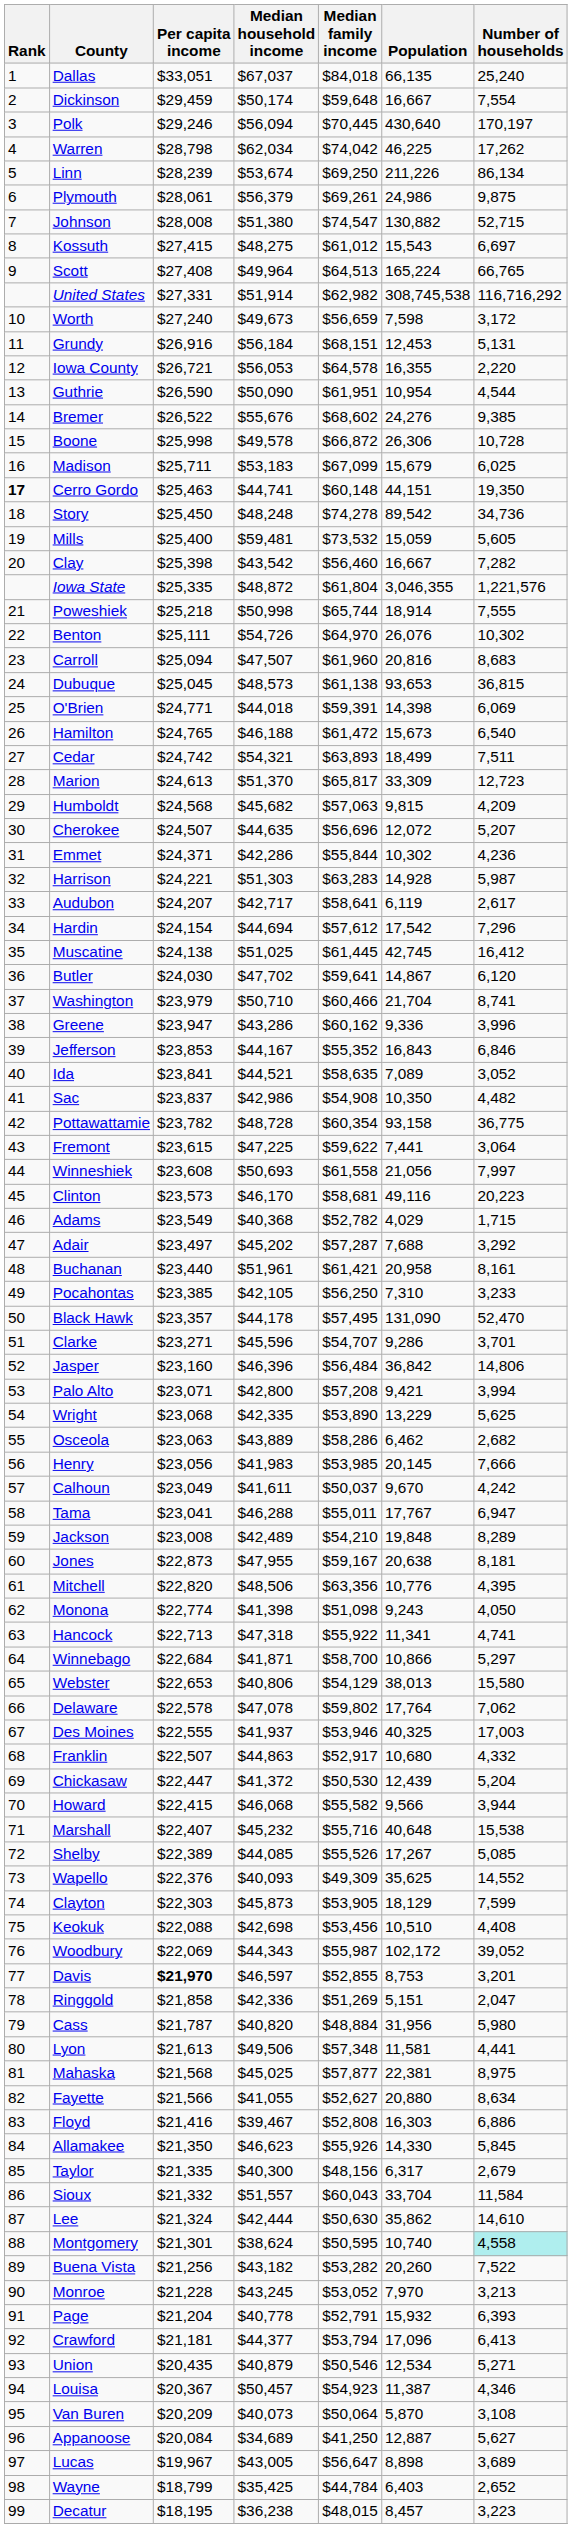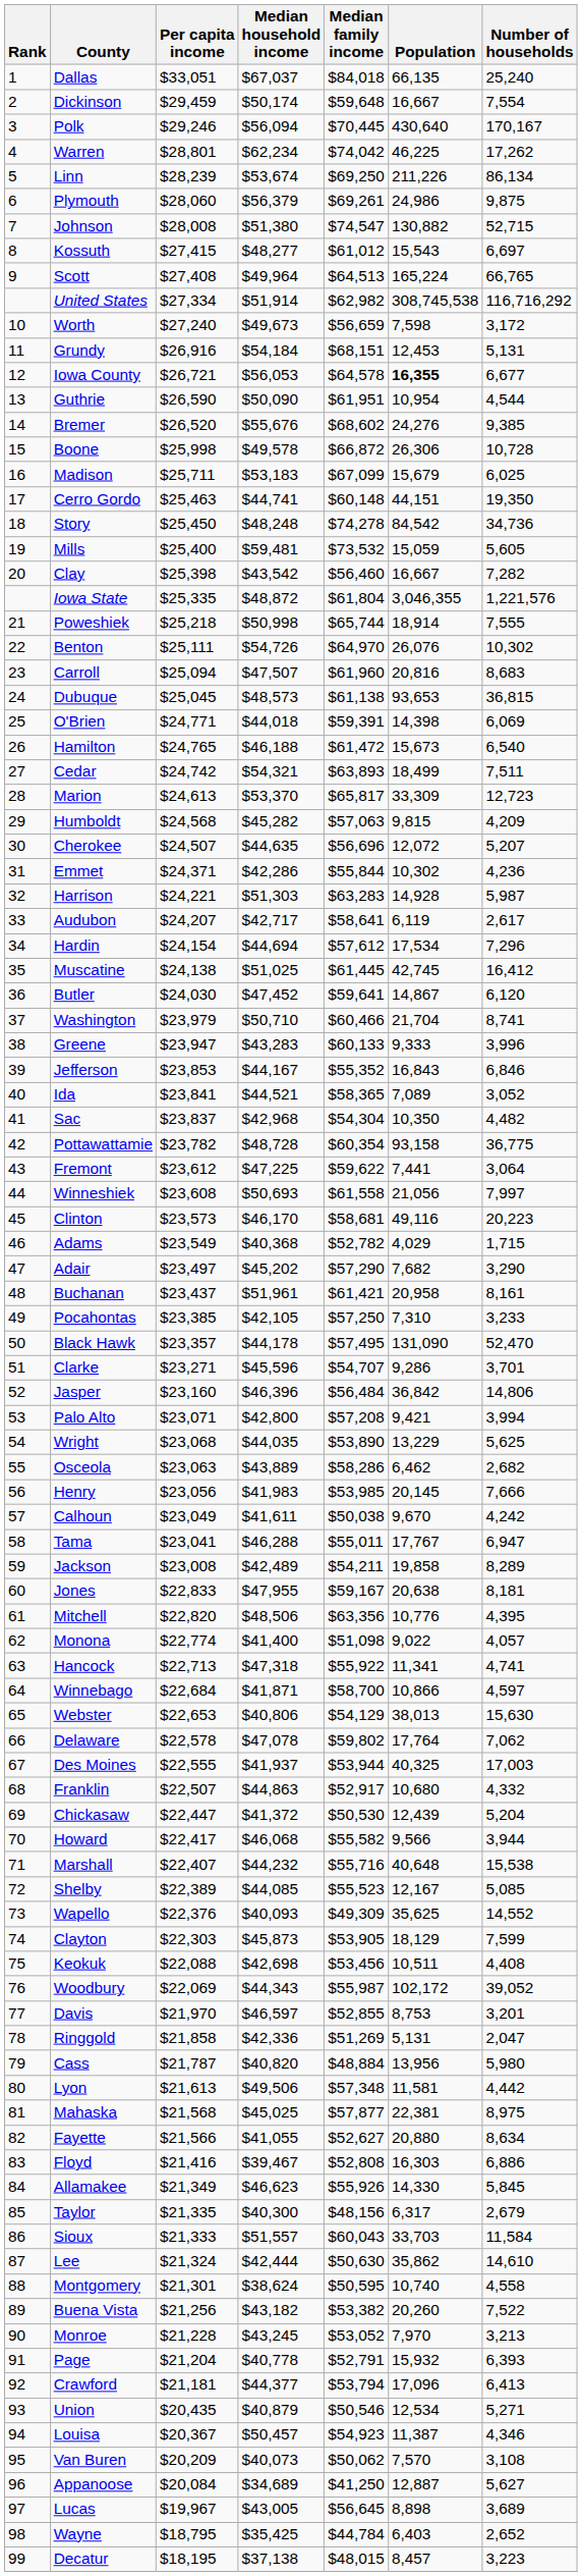Polk | Number of households: 170,197 -> 170,167
Warren | Per capita income: $28,798 -> $28,801
Warren | Median household income: $62,034 -> $62,234
Plymouth | Per capita income: $28,061 -> $28,060
Kossuth | Median household income: $48,275 -> $48,277
United States | Per capita income: $27,331 -> $27,334
Grundy | Median household income: $56,184 -> $54,184
Iowa County | Population: normal -> bold
Iowa County | Number of households: 2,220 -> 6,677
Bremer | Per capita income: $26,522 -> $26,520
Cerro Gordo | Rank: bold -> normal
Story | Population: 89,542 -> 84,542
Marion | Median household income: $51,370 -> $53,370
Humboldt | Median household income: $45,682 -> $45,282
Hardin | Population: 17,542 -> 17,534
Butler | Median household income: $47,702 -> $47,452
Greene | Median household income: $43,286 -> $43,283
Greene | Median family income: $60,162 -> $60,133
Greene | Population: 9,336 -> 9,333
Ida | Median family income: $58,635 -> $58,365
Sac | Median household income: $42,986 -> $42,968
Sac | Median family income: $54,908 -> $54,304
Fremont | Per capita income: $23,615 -> $23,612
Adair | Median family income: $57,287 -> $57,290
Adair | Population: 7,688 -> 7,682
Adair | Number of households: 3,292 -> 3,290
Buchanan | Per capita income: $23,440 -> $23,437
Pocahontas | Median family income: $56,250 -> $57,250
Wright | Median household income: $42,335 -> $44,035
Calhoun | Median family income: $50,037 -> $50,038
Jackson | Median family income: $54,210 -> $54,211
Jackson | Population: 19,848 -> 19,858
Jones | Per capita income: $22,873 -> $22,833
Monona | Median household income: $41,398 -> $41,400
Monona | Population: 9,243 -> 9,022
Monona | Number of households: 4,050 -> 4,057
Winnebago | Number of households: 5,297 -> 4,597
Webster | Number of households: 15,580 -> 15,630
Des Moines | Median family income: $53,946 -> $53,944
Howard | Per capita income: $22,415 -> $22,417
Marshall | Median household income: $45,232 -> $44,232
Shelby | Median family income: $55,526 -> $55,523
Shelby | Population: 17,267 -> 12,167
Keokuk | Population: 10,510 -> 10,511
Davis | Per capita income: bold -> normal
Ringgold | Population: 5,151 -> 5,131
Cass | Population: 31,956 -> 13,956
Lyon | Number of households: 4,441 -> 4,442
Allamakee | Per capita income: $21,350 -> $21,349
Sioux | Per capita income: $21,332 -> $21,333
Sioux | Population: 33,704 -> 33,703
Montgomery | Number of households: paleturquoise background -> no background
Buena Vista | Median family income: $53,282 -> $53,382
Van Buren | Median family income: $50,064 -> $50,062
Van Buren | Population: 5,870 -> 7,570
Lucas | Median family income: $56,647 -> $56,645
Wayne | Per capita income: $18,799 -> $18,795
Decatur | Median household income: $36,238 -> $37,138
